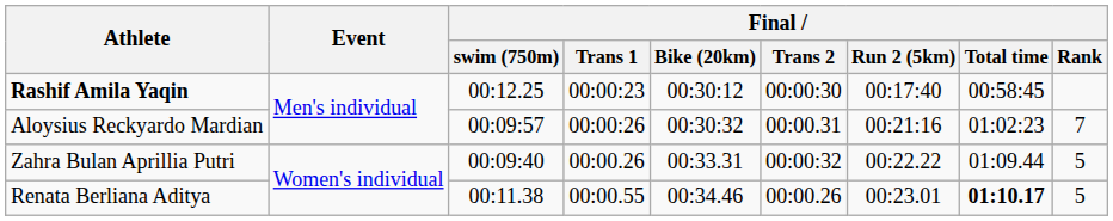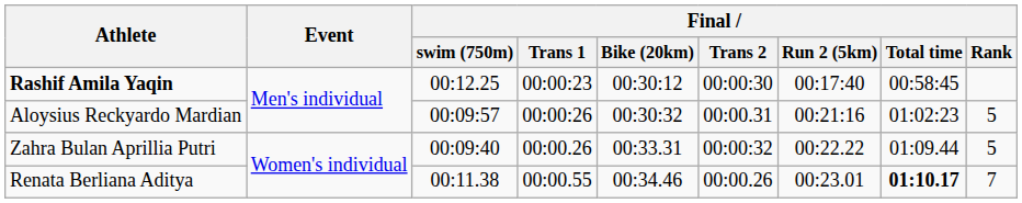Aloysius Reckyardo Mardian | Final / Rank: 7 -> 5
Renata Berliana Aditya | Final / Rank: 5 -> 7
